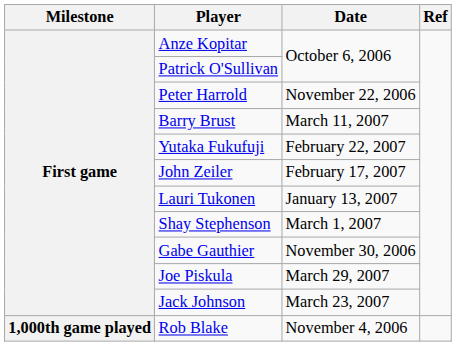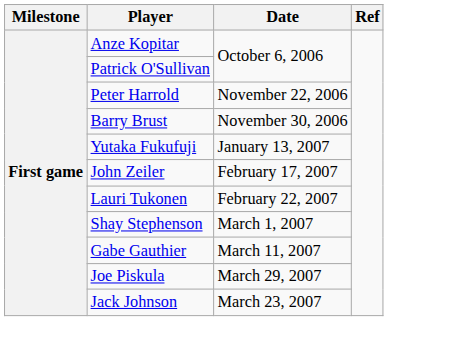Barry Brust | Date: March 11, 2007 -> November 30, 2006
Yutaka Fukufuji | Date: February 22, 2007 -> January 13, 2007
Lauri Tukonen | Date: January 13, 2007 -> February 22, 2007
Gabe Gauthier | Date: November 30, 2006 -> March 11, 2007
- row: 1,000th game played | Rob Blake | November 4, 2006
